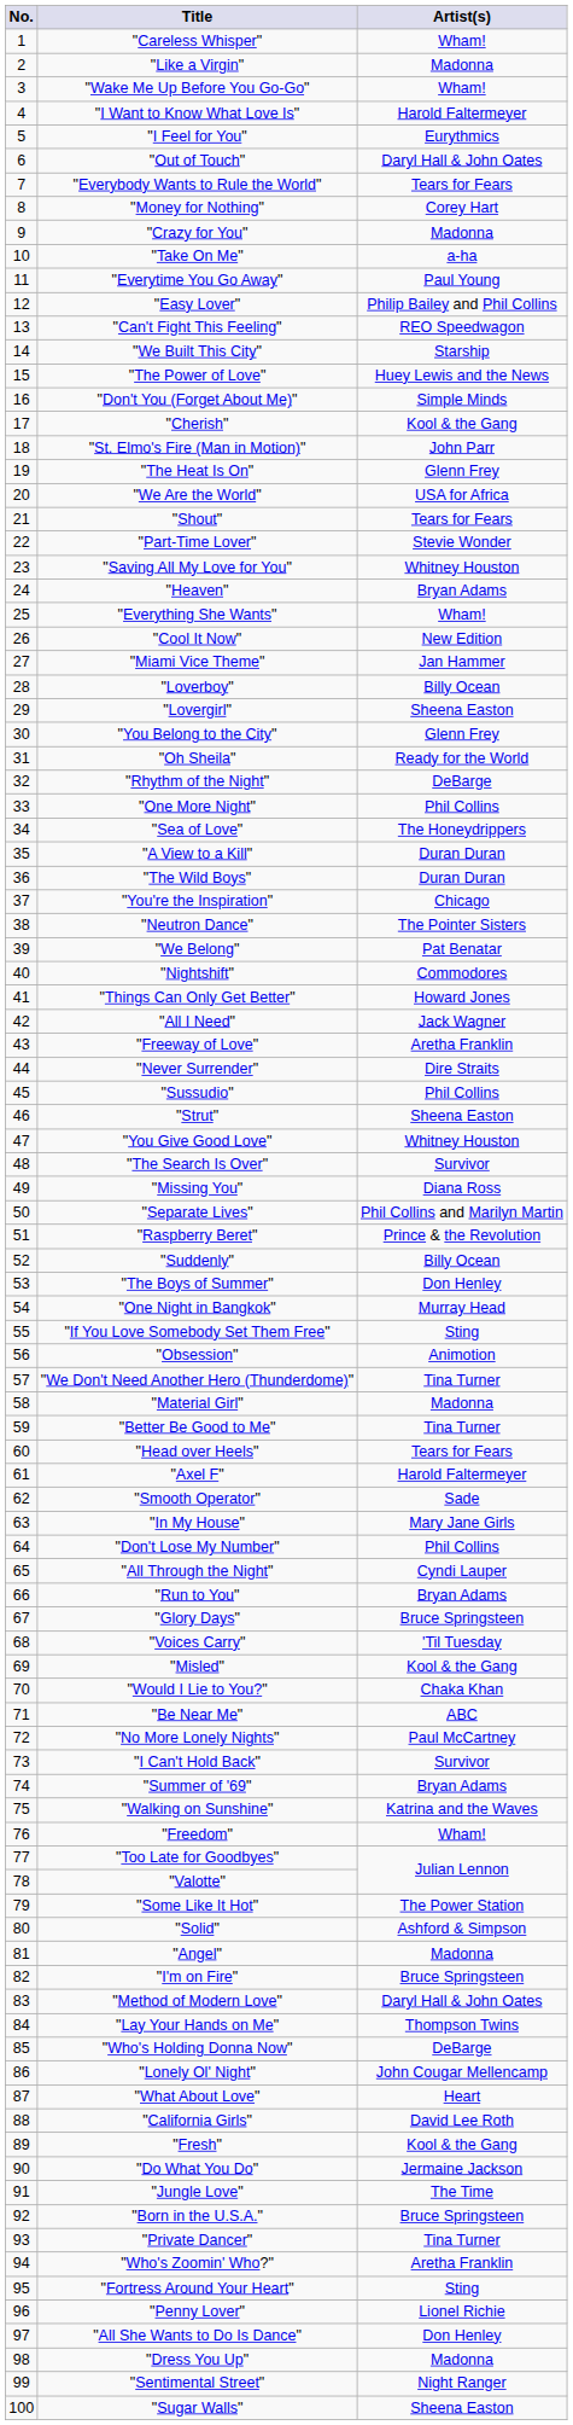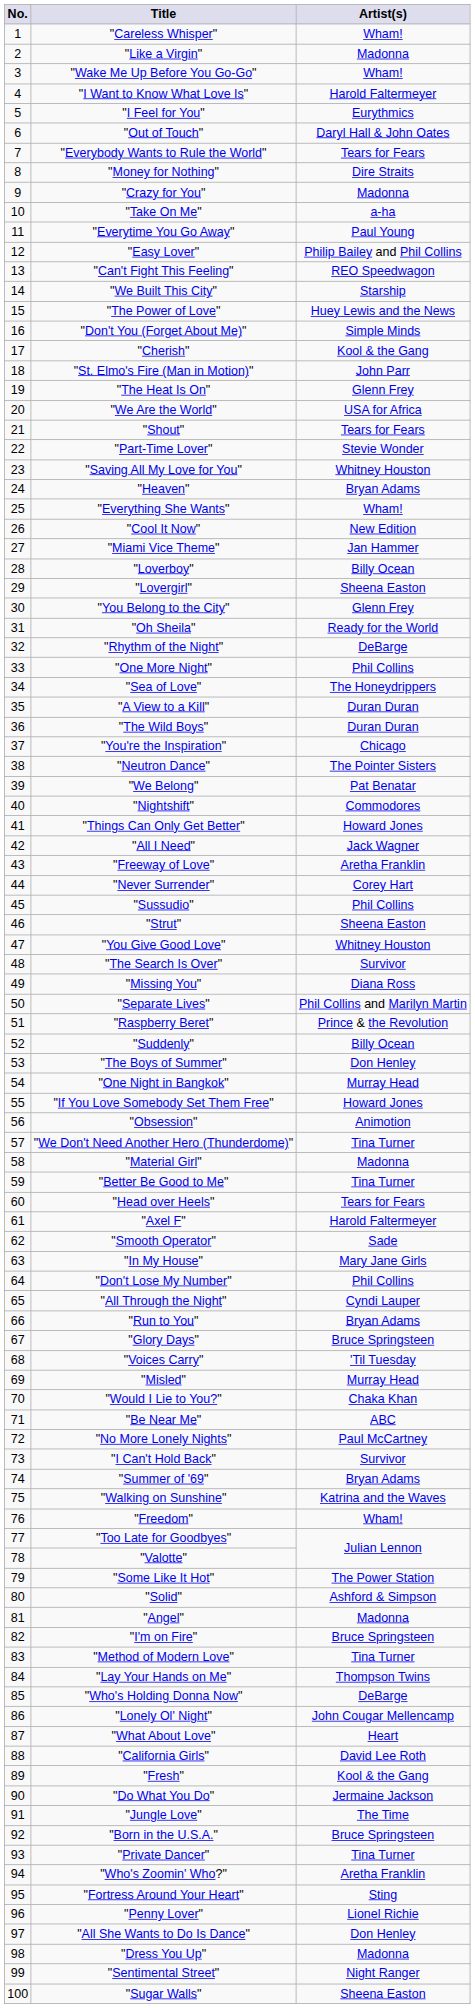"Money for Nothing" | Artist(s): Corey Hart -> Dire Straits
"Never Surrender" | Artist(s): Dire Straits -> Corey Hart
"If You Love Somebody Set Them Free" | Artist(s): Sting -> Howard Jones
"Misled" | Artist(s): Kool & the Gang -> Murray Head
"Method of Modern Love" | Artist(s): Daryl Hall & John Oates -> Tina Turner
